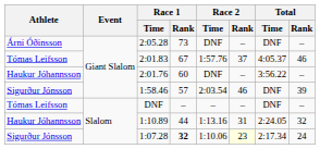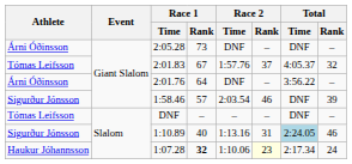2:01.83 | Total / Rank: 46 -> 32
2:01.76 | Athlete: Haukur Jóhannsson -> Árni Óðinsson
2:01.76 | Race 1 / Rank: 60 -> 64
1:10.89 | Athlete: Haukur Jóhannsson -> Sigurður Jónsson
1:10.89 | Race 1 / Rank: 44 -> 40
1:10.89 | Total / Time: no background -> lightblue background
1:10.89 | Total / Rank: 32 -> 46
1:07.28 | Athlete: Sigurður Jónsson -> Haukur Jóhannsson
